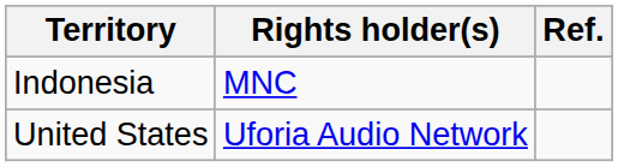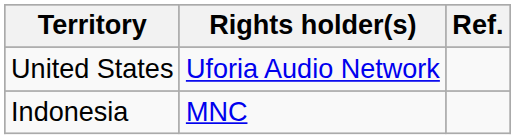rows swapped: Indonesia <-> United States
